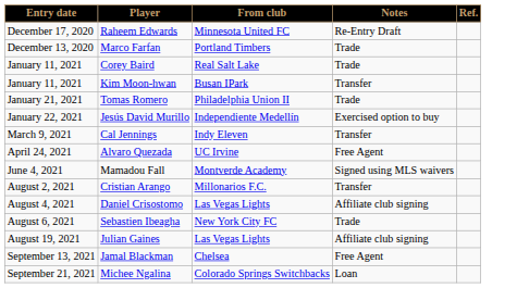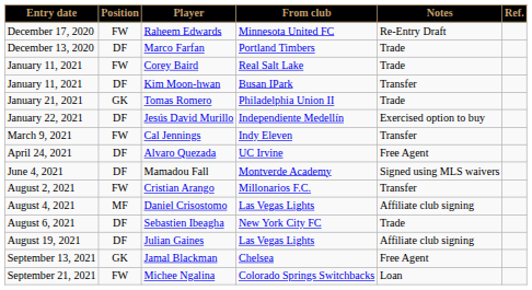+ column: Position | FW | DF | FW | DF | GK | DF | FW | DF | DF | FW | MF | DF | DF | GK | FW
